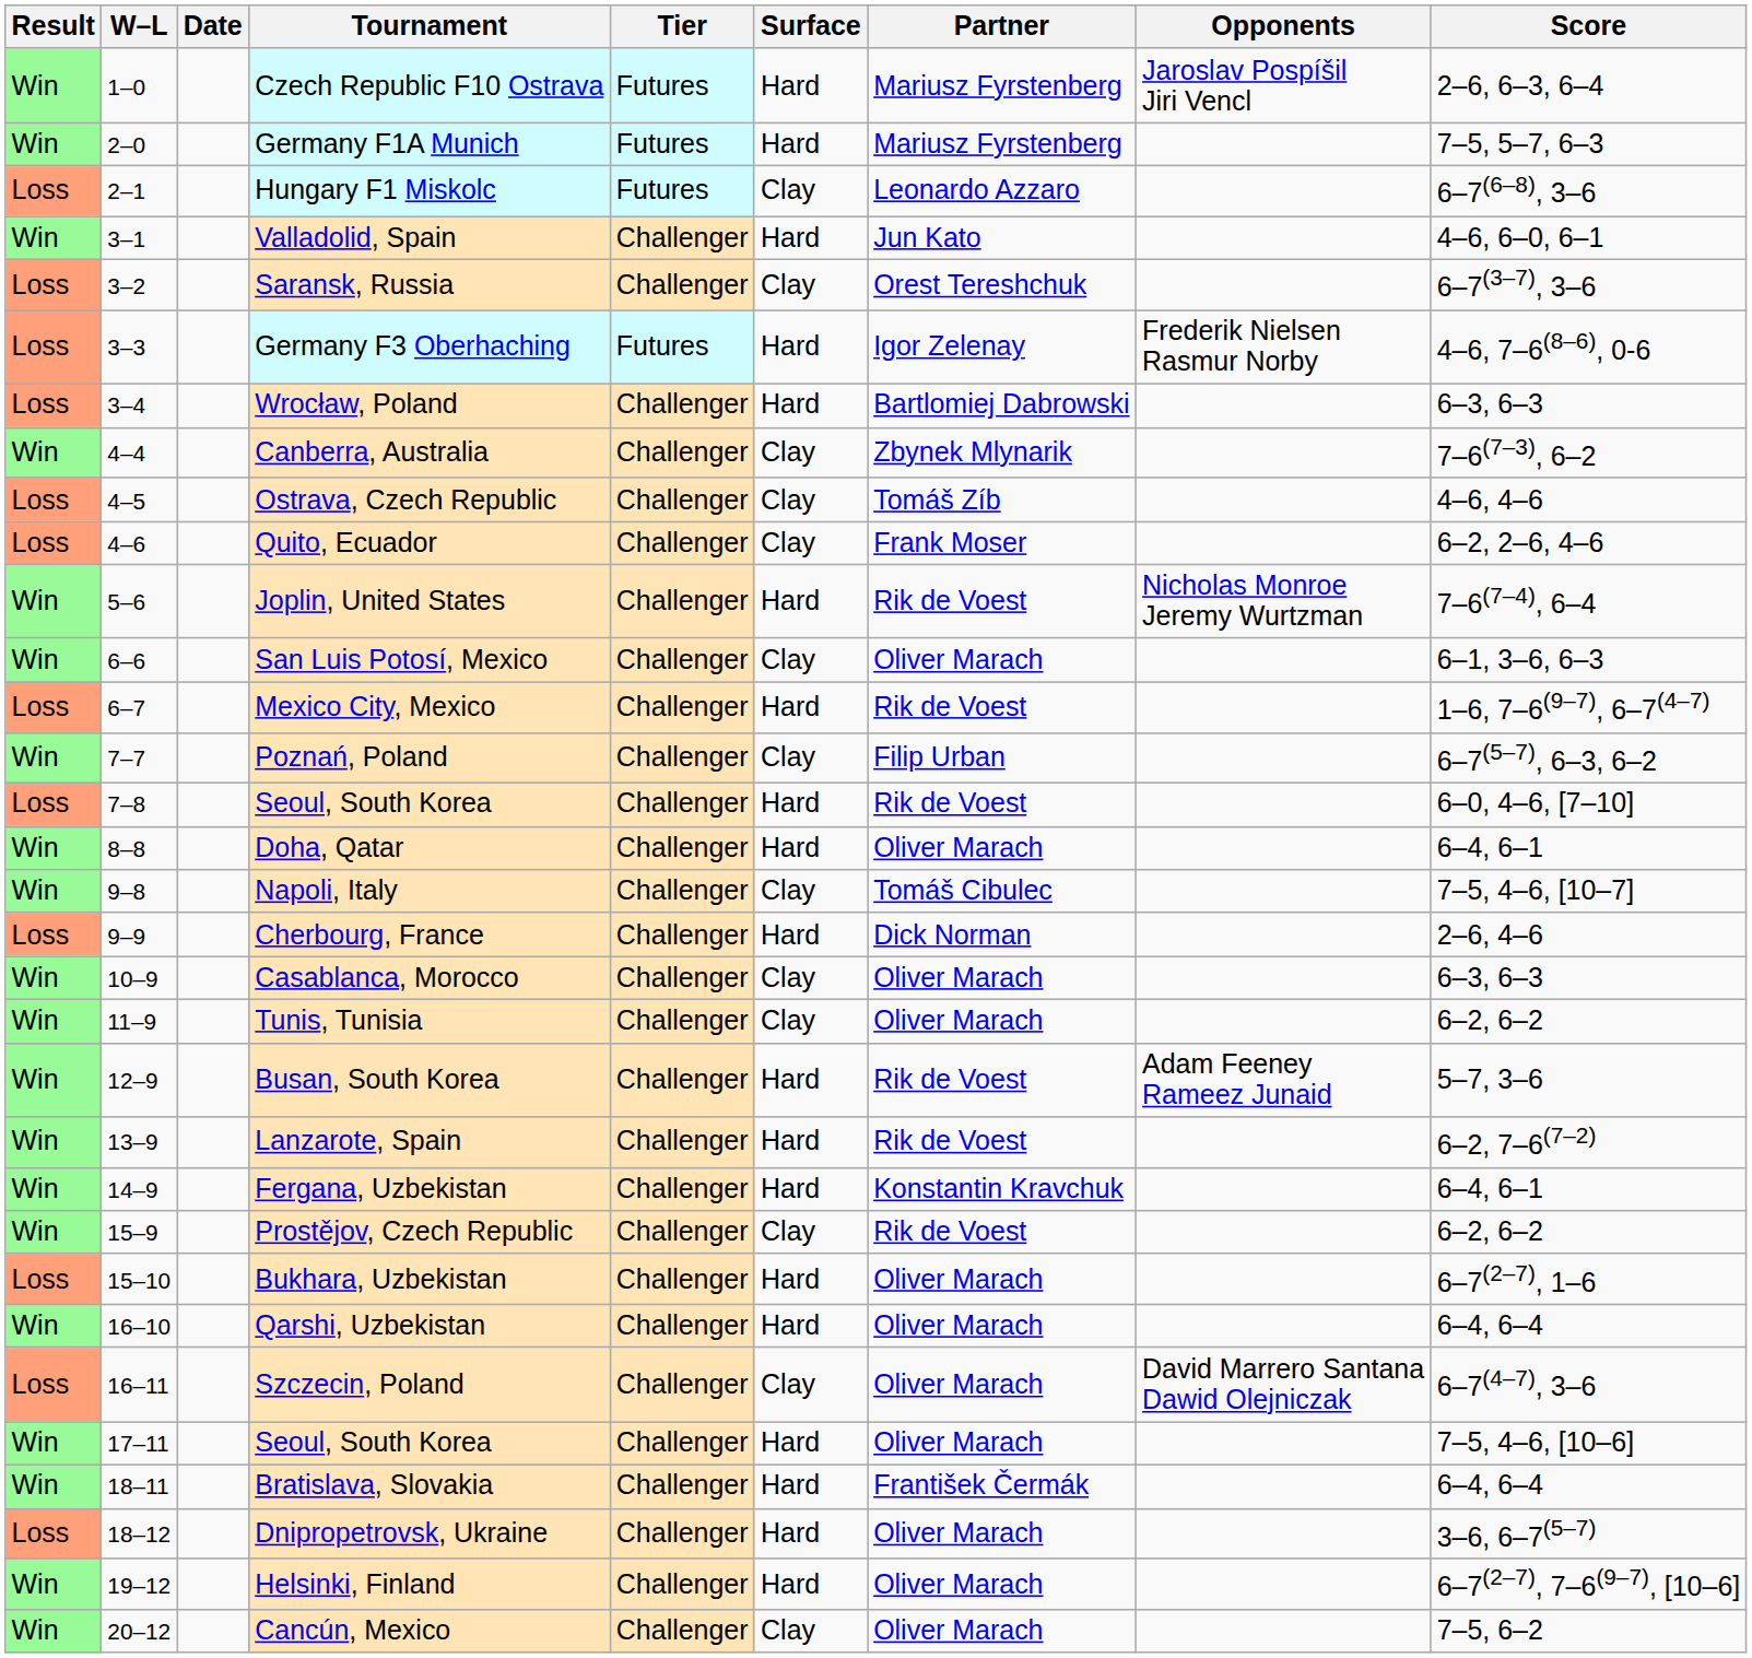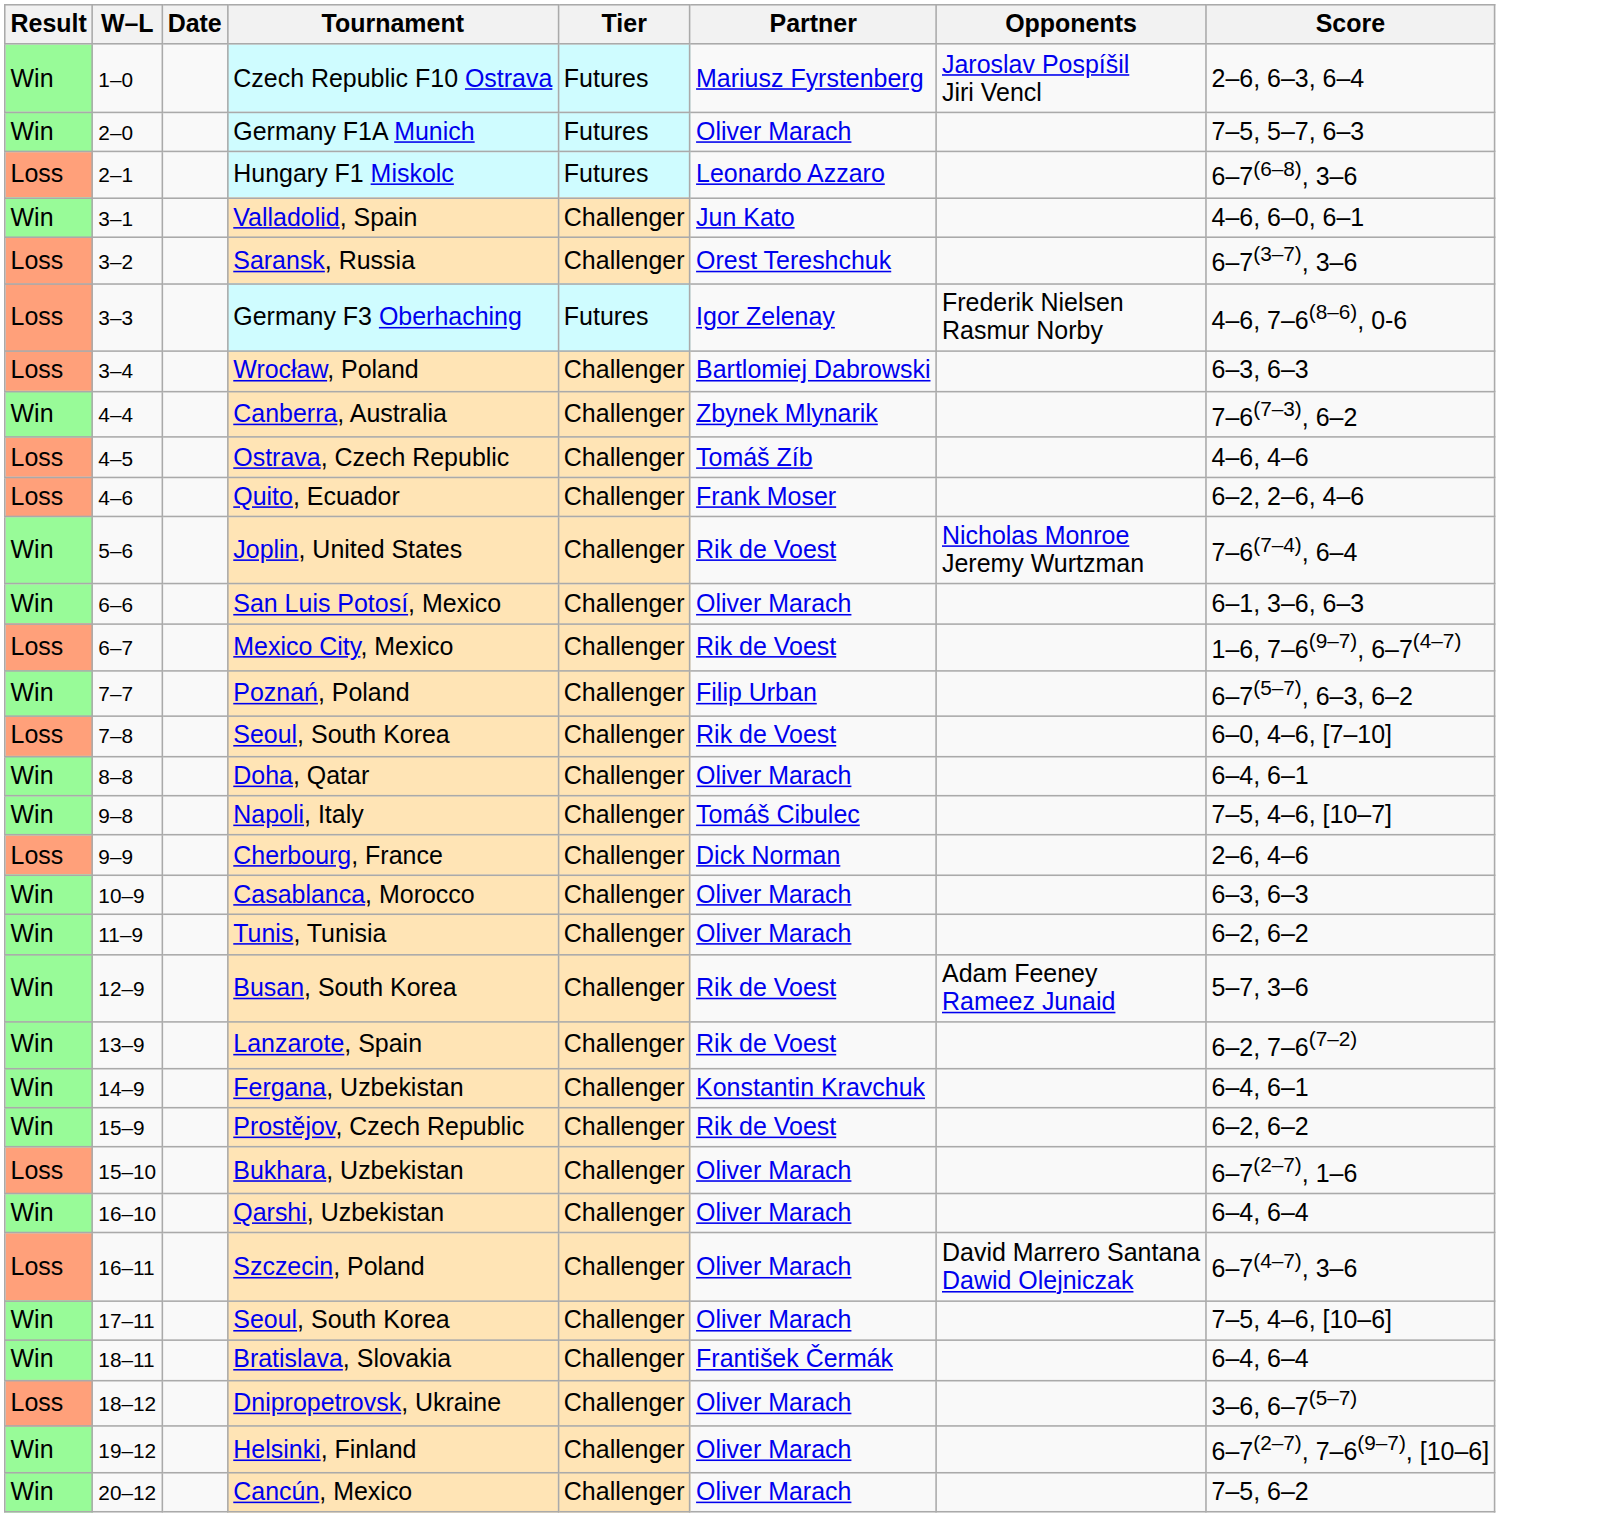- column: Surface | Hard | Hard | Clay | Hard | Clay | Hard | Hard | Clay | Clay | Clay | Hard | Clay | Hard | Clay | Hard | Hard | Clay | Hard | Clay | Clay | Hard | Hard | Hard | Clay | Hard | Hard | Clay | Hard | Hard | Hard | Hard | Clay
Germany F1A Munich | Partner: Mariusz Fyrstenberg -> Oliver Marach
